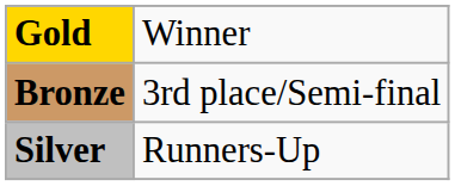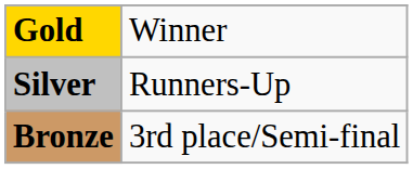rows swapped: Silver <-> Bronze
